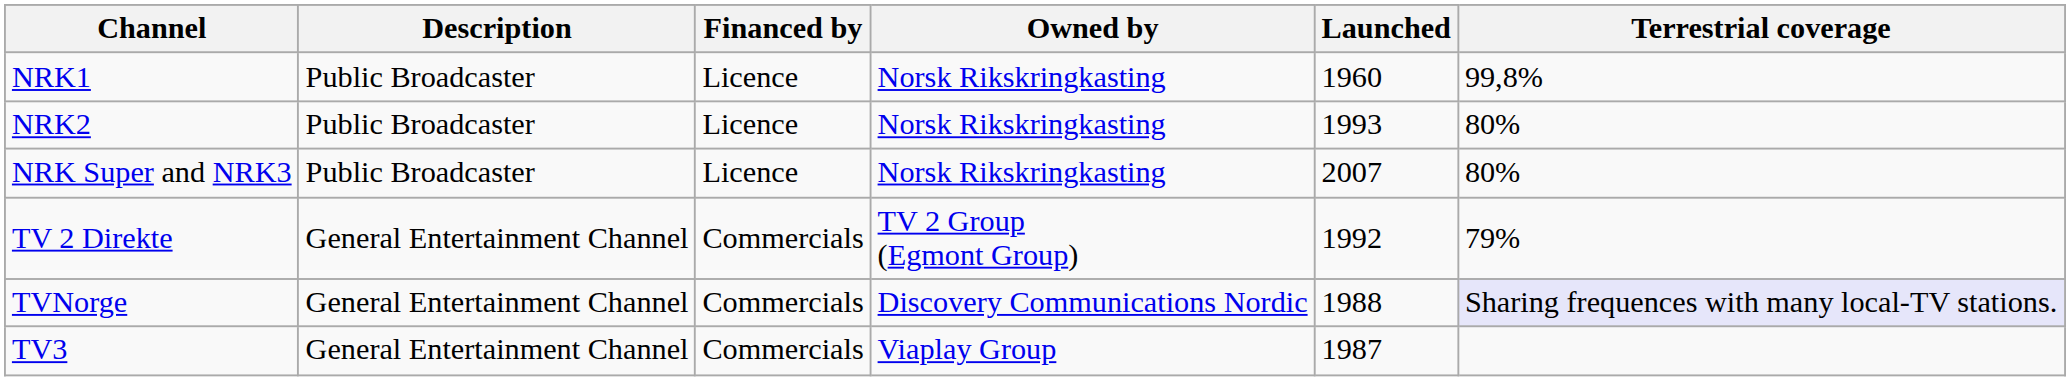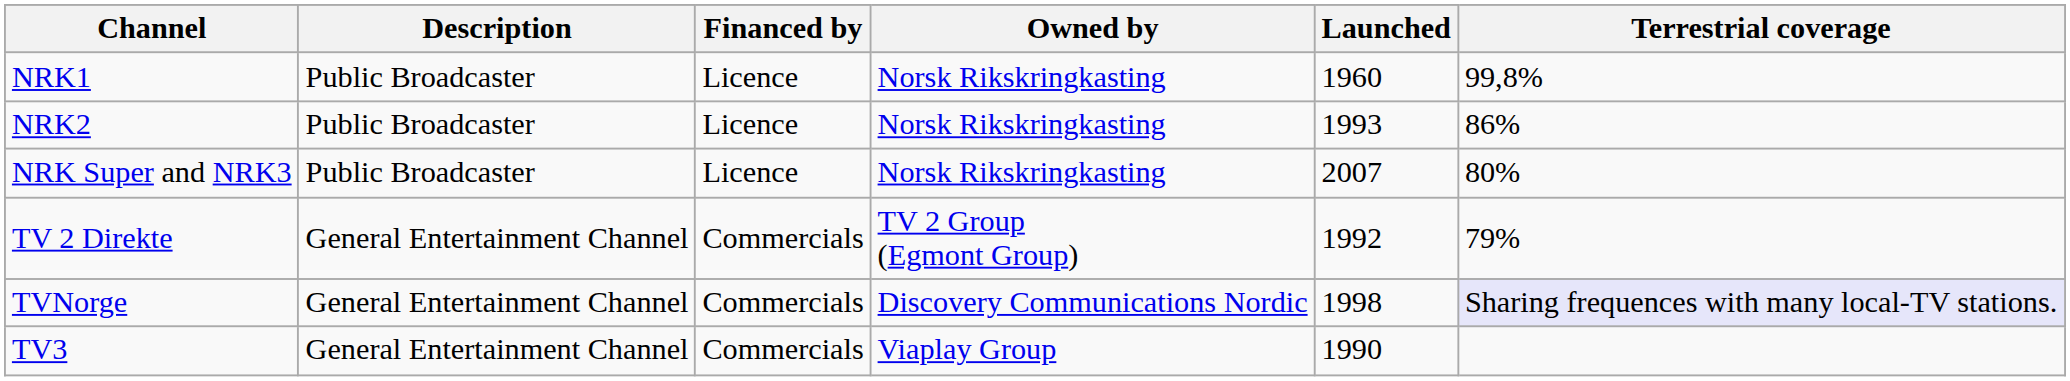NRK2 | Terrestrial coverage: 80% -> 86%
TVNorge | Launched: 1988 -> 1998
TV3 | Launched: 1987 -> 1990
